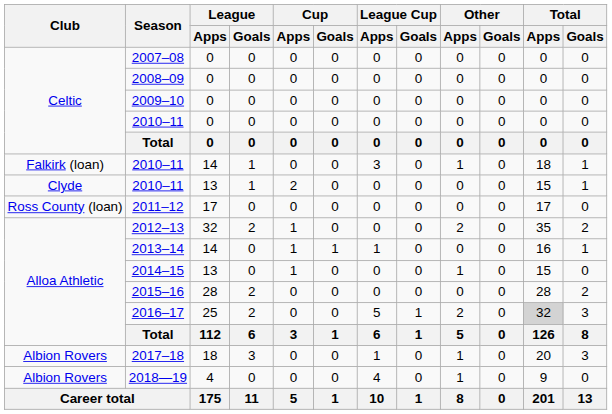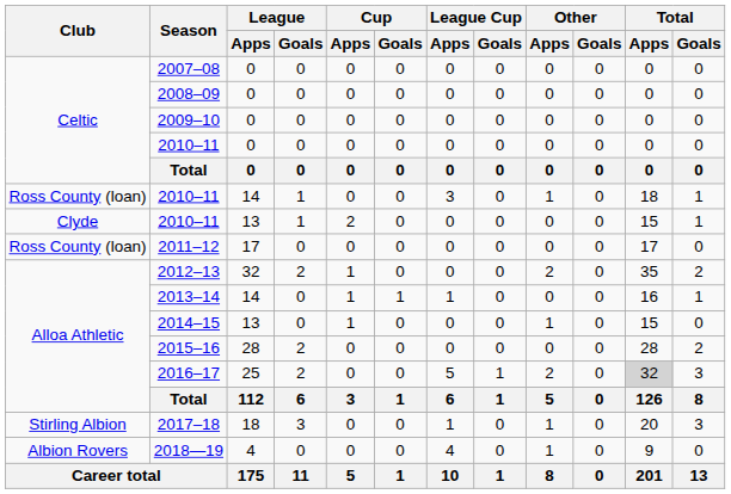2010–11 / 14 | Club: Falkirk (loan) -> Ross County (loan)
2017–18 | Club: Albion Rovers -> Stirling Albion
